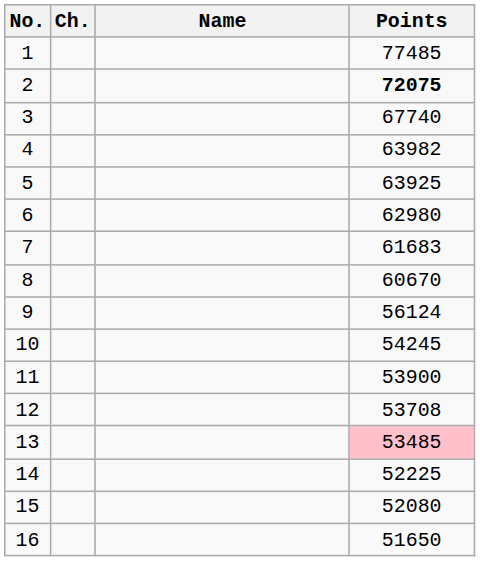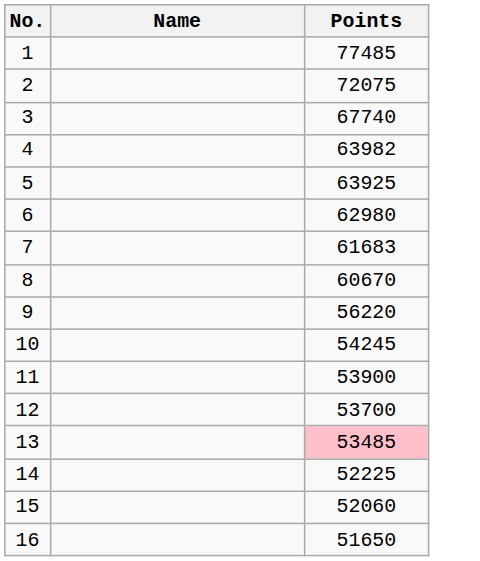- column: Ch.
2 | Points: bold -> normal
9 | Points: 56124 -> 56220
12 | Points: 53708 -> 53700
15 | Points: 52080 -> 52060
